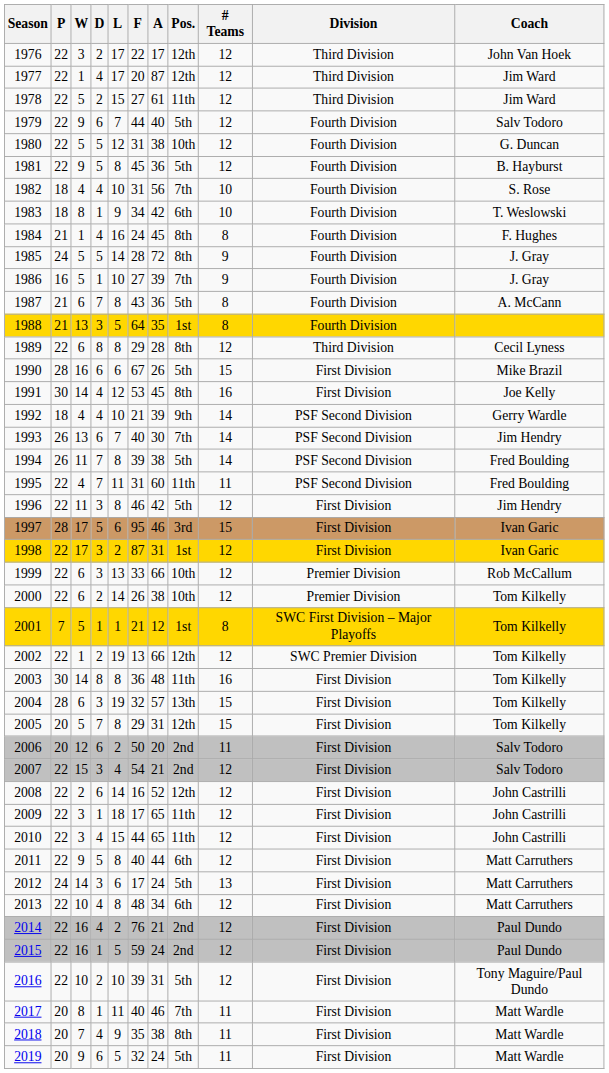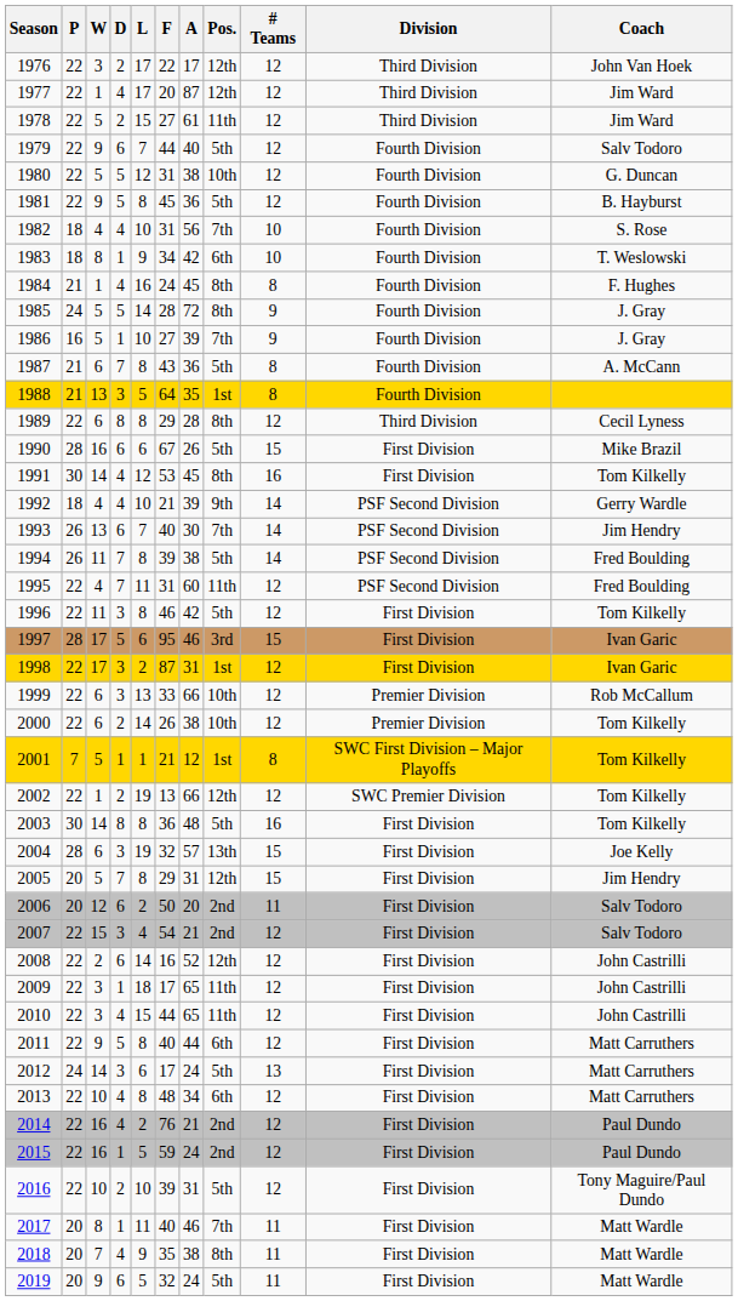1991 | Coach: Joe Kelly -> Tom Kilkelly
1995 | # Teams: 11 -> 12
1996 | Coach: Jim Hendry -> Tom Kilkelly
2003 | Pos.: 11th -> 5th
2004 | Coach: Tom Kilkelly -> Joe Kelly
2005 | Coach: Tom Kilkelly -> Jim Hendry
